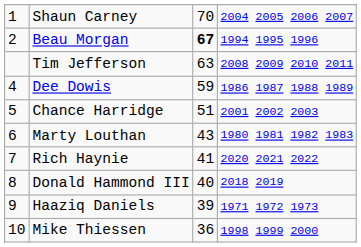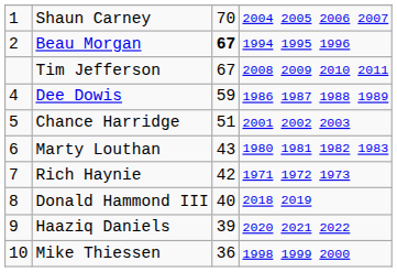Tim Jefferson | column 3: 63 -> 67
Rich Haynie | column 3: 41 -> 42
Rich Haynie | column 4: 2020 2021 2022 -> 1971 1972 1973
Haaziq Daniels | column 4: 1971 1972 1973 -> 2020 2021 2022
